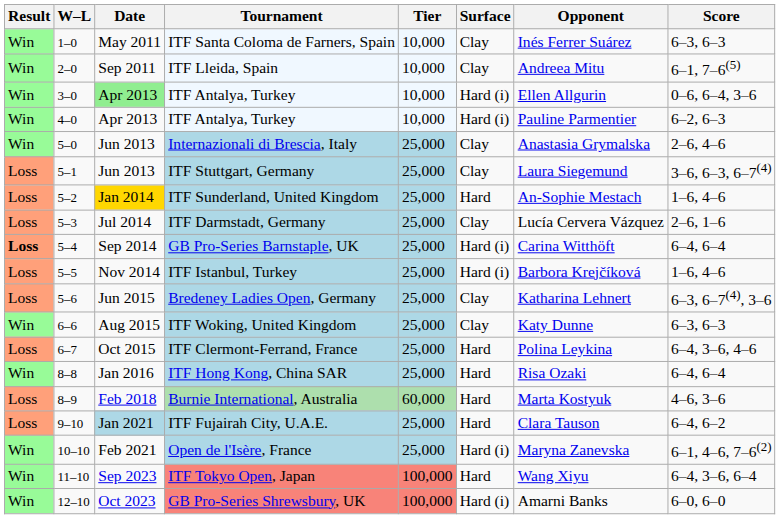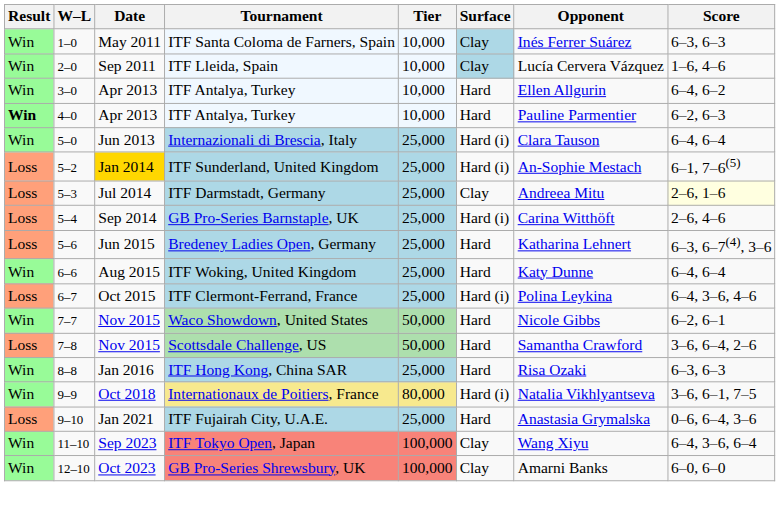ITF Santa Coloma de Farners, Spain | Surface: no background -> lightblue background
ITF Lleida, Spain | Surface: no background -> lightblue background
ITF Lleida, Spain | Opponent: Andreea Mitu -> Lucía Cervera Vázquez
ITF Lleida, Spain | Score: 6–1, 7–6(5) -> 1–6, 4–6
3–0 / ITF Antalya, Turkey | Date: lightgreen background -> no background
3–0 / ITF Antalya, Turkey | Surface: Hard (i) -> Hard
3–0 / ITF Antalya, Turkey | Score: 0–6, 6–4, 3–6 -> 6–4, 6–2
4–0 / ITF Antalya, Turkey | Result: normal -> bold
4–0 / ITF Antalya, Turkey | Surface: Hard (i) -> Hard
Internazionali di Brescia, Italy | Surface: Clay -> Hard (i)
Internazionali di Brescia, Italy | Opponent: Anastasia Grymalska -> Clara Tauson
Internazionali di Brescia, Italy | Score: 2–6, 4–6 -> 6–4, 6–4
- row: Loss | 5–1 | Jun 2013 | ITF Stuttgart, Germany | 25,000 | Clay | Laura Siegemund | 3–6, 6–3, 6–7(4)
ITF Sunderland, United Kingdom | Surface: Hard -> Hard (i)
ITF Sunderland, United Kingdom | Score: 1–6, 4–6 -> 6–1, 7–6(5)
ITF Darmstadt, Germany | Opponent: Lucía Cervera Vázquez -> Andreea Mitu
ITF Darmstadt, Germany | Score: no background -> lightyellow background
GB Pro-Series Barnstaple, UK | Result: bold -> normal
GB Pro-Series Barnstaple, UK | Score: 6–4, 6–4 -> 2–6, 4–6
- row: Loss | 5–5 | Nov 2014 | ITF Istanbul, Turkey | 25,000 | Hard (i) | Barbora Krejčíková | 1–6, 4–6
Bredeney Ladies Open, Germany | Surface: Clay -> Hard
ITF Woking, United Kingdom | Surface: Clay -> Hard
ITF Woking, United Kingdom | Score: 6–3, 6–3 -> 6–4, 6–4
ITF Clermont-Ferrand, France | Surface: Hard -> Hard (i)
+ row: Win | 7–7 | Nov 2015 | Waco Showdown, United States | 50,000 | Hard | Nicole Gibbs | 6–2, 6–1
+ row: Loss | 7–8 | Nov 2015 | Scottsdale Challenge, US | 50,000 | Hard | Samantha Crawford | 3–6, 6–4, 2–6
ITF Hong Kong, China SAR | Score: 6–4, 6–4 -> 6–3, 6–3
- row: Loss | 8–9 | Feb 2018 | Burnie International, Australia | 60,000 | Hard | Marta Kostyuk | 4–6, 3–6
+ row: Win | 9–9 | Oct 2018 | Internationaux de Poitiers, France | 80,000 | Hard (i) | Natalia Vikhlyantseva | 3–6, 6–1, 7–5
ITF Fujairah City, U.A.E. | Date: lightblue background -> no background
ITF Fujairah City, U.A.E. | Opponent: Clara Tauson -> Anastasia Grymalska
ITF Fujairah City, U.A.E. | Score: 6–4, 6–2 -> 0–6, 6–4, 3–6
- row: Win | 10–10 | Feb 2021 | Open de l'Isère, France | 25,000 | Hard (i) | Maryna Zanevska | 6–1, 4–6, 7–6(2)
ITF Tokyo Open, Japan | Surface: Hard -> Clay
GB Pro-Series Shrewsbury, UK | Surface: Hard (i) -> Clay
